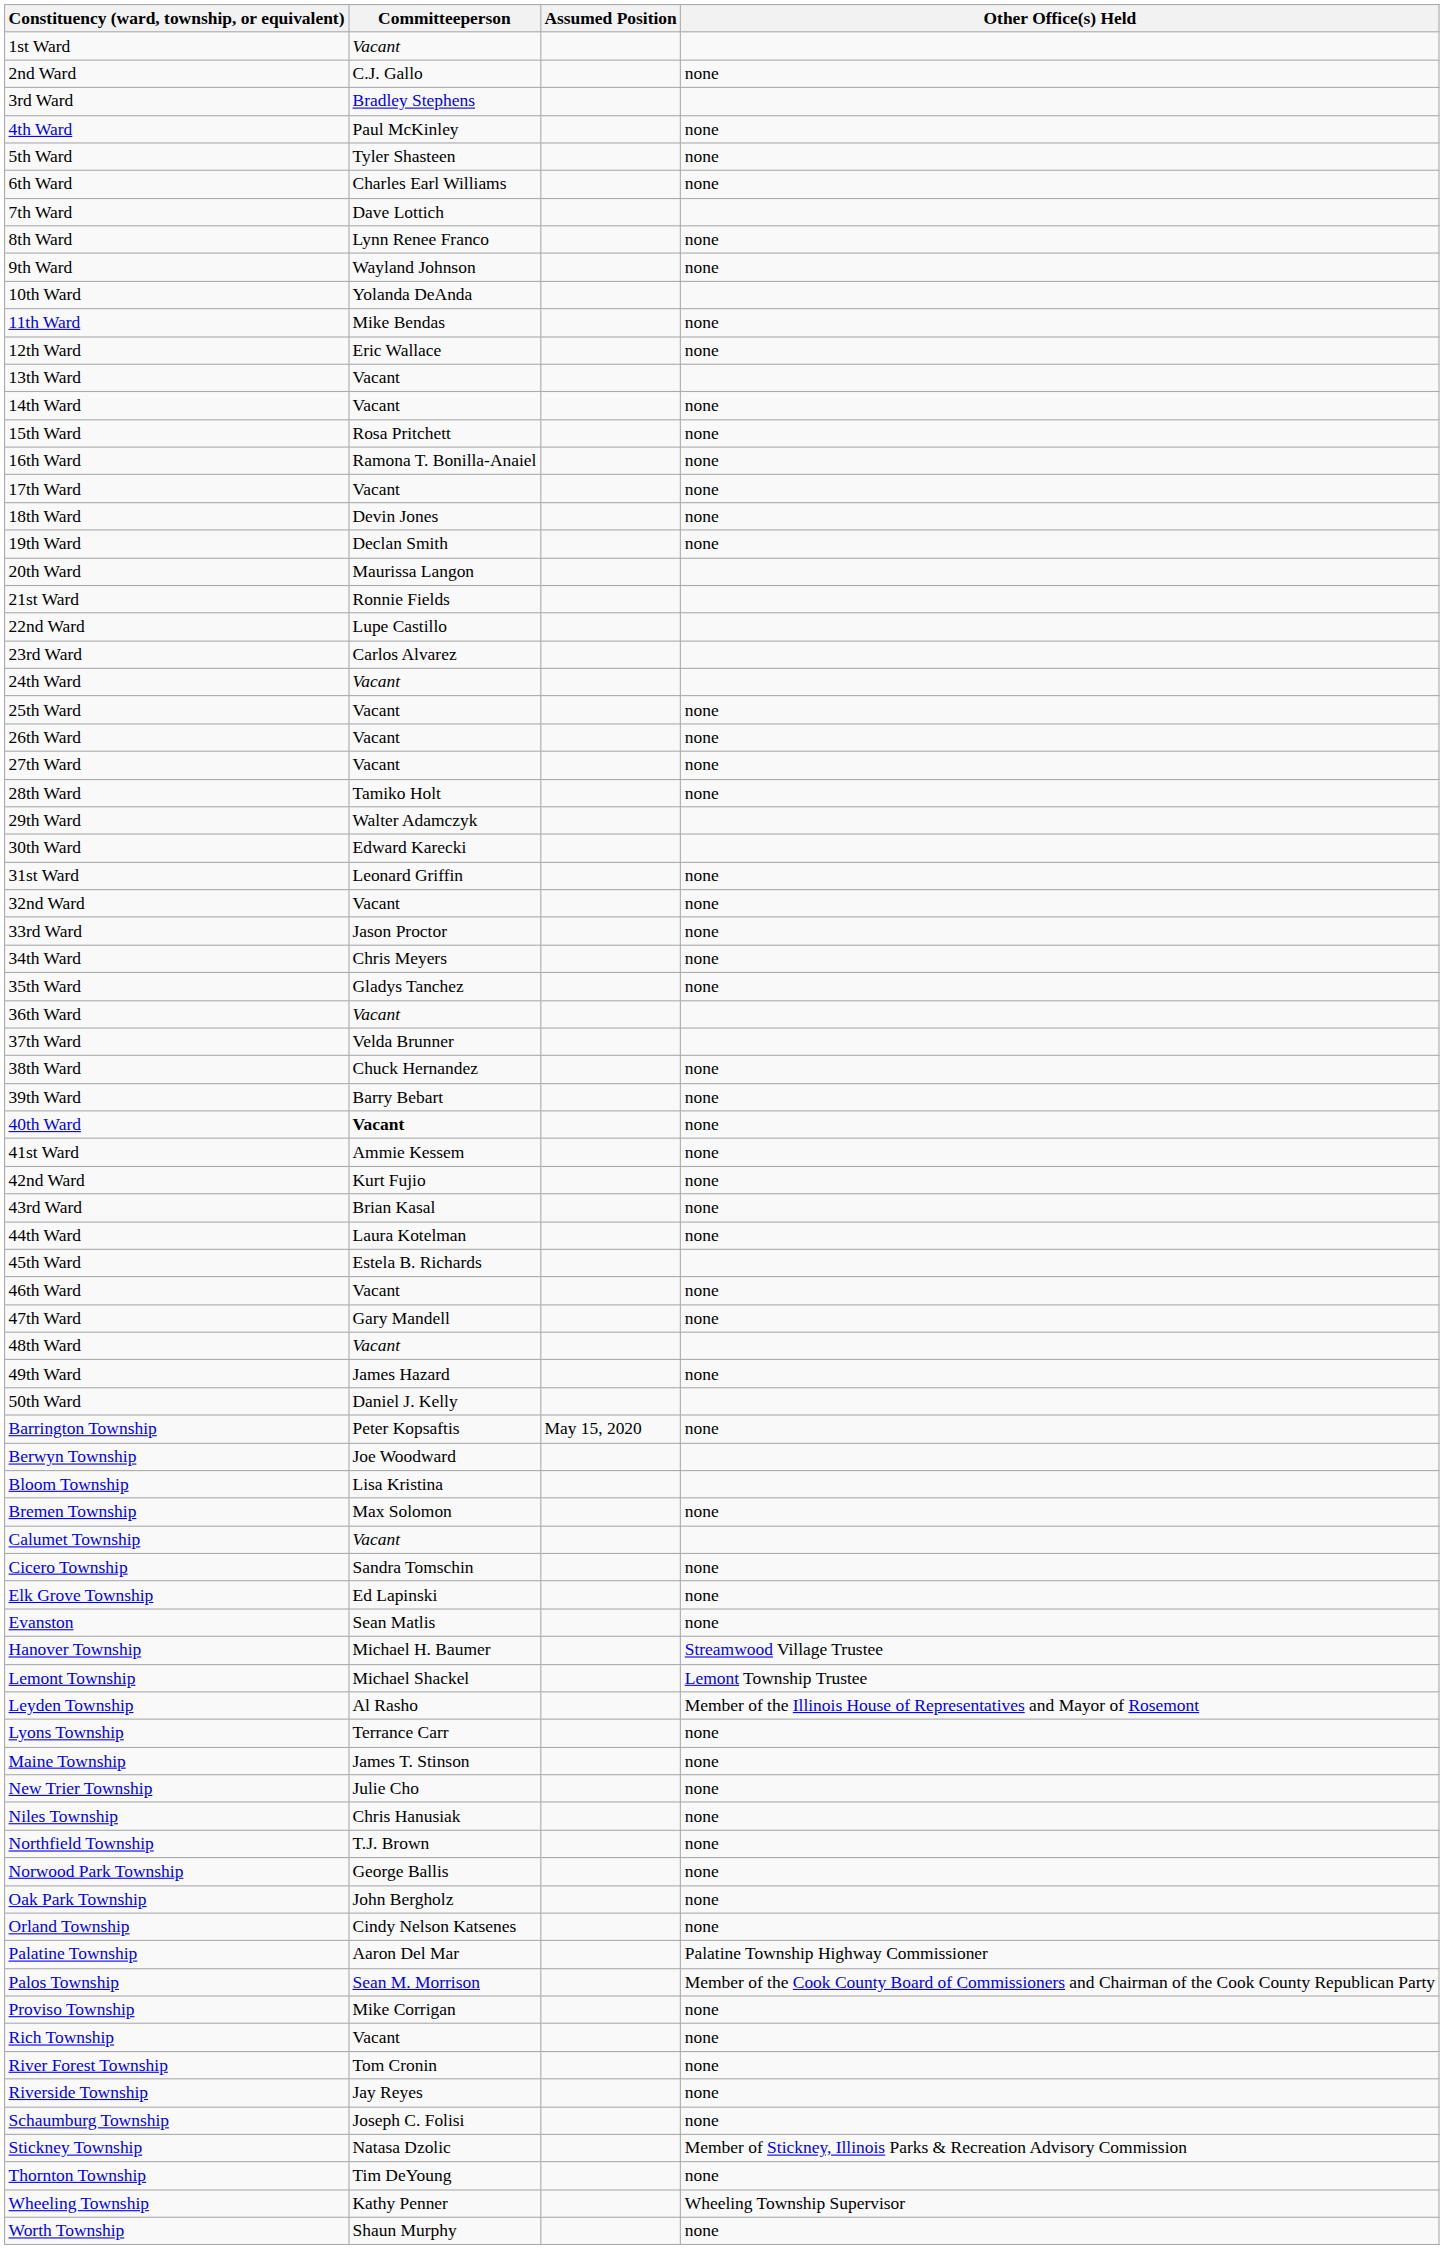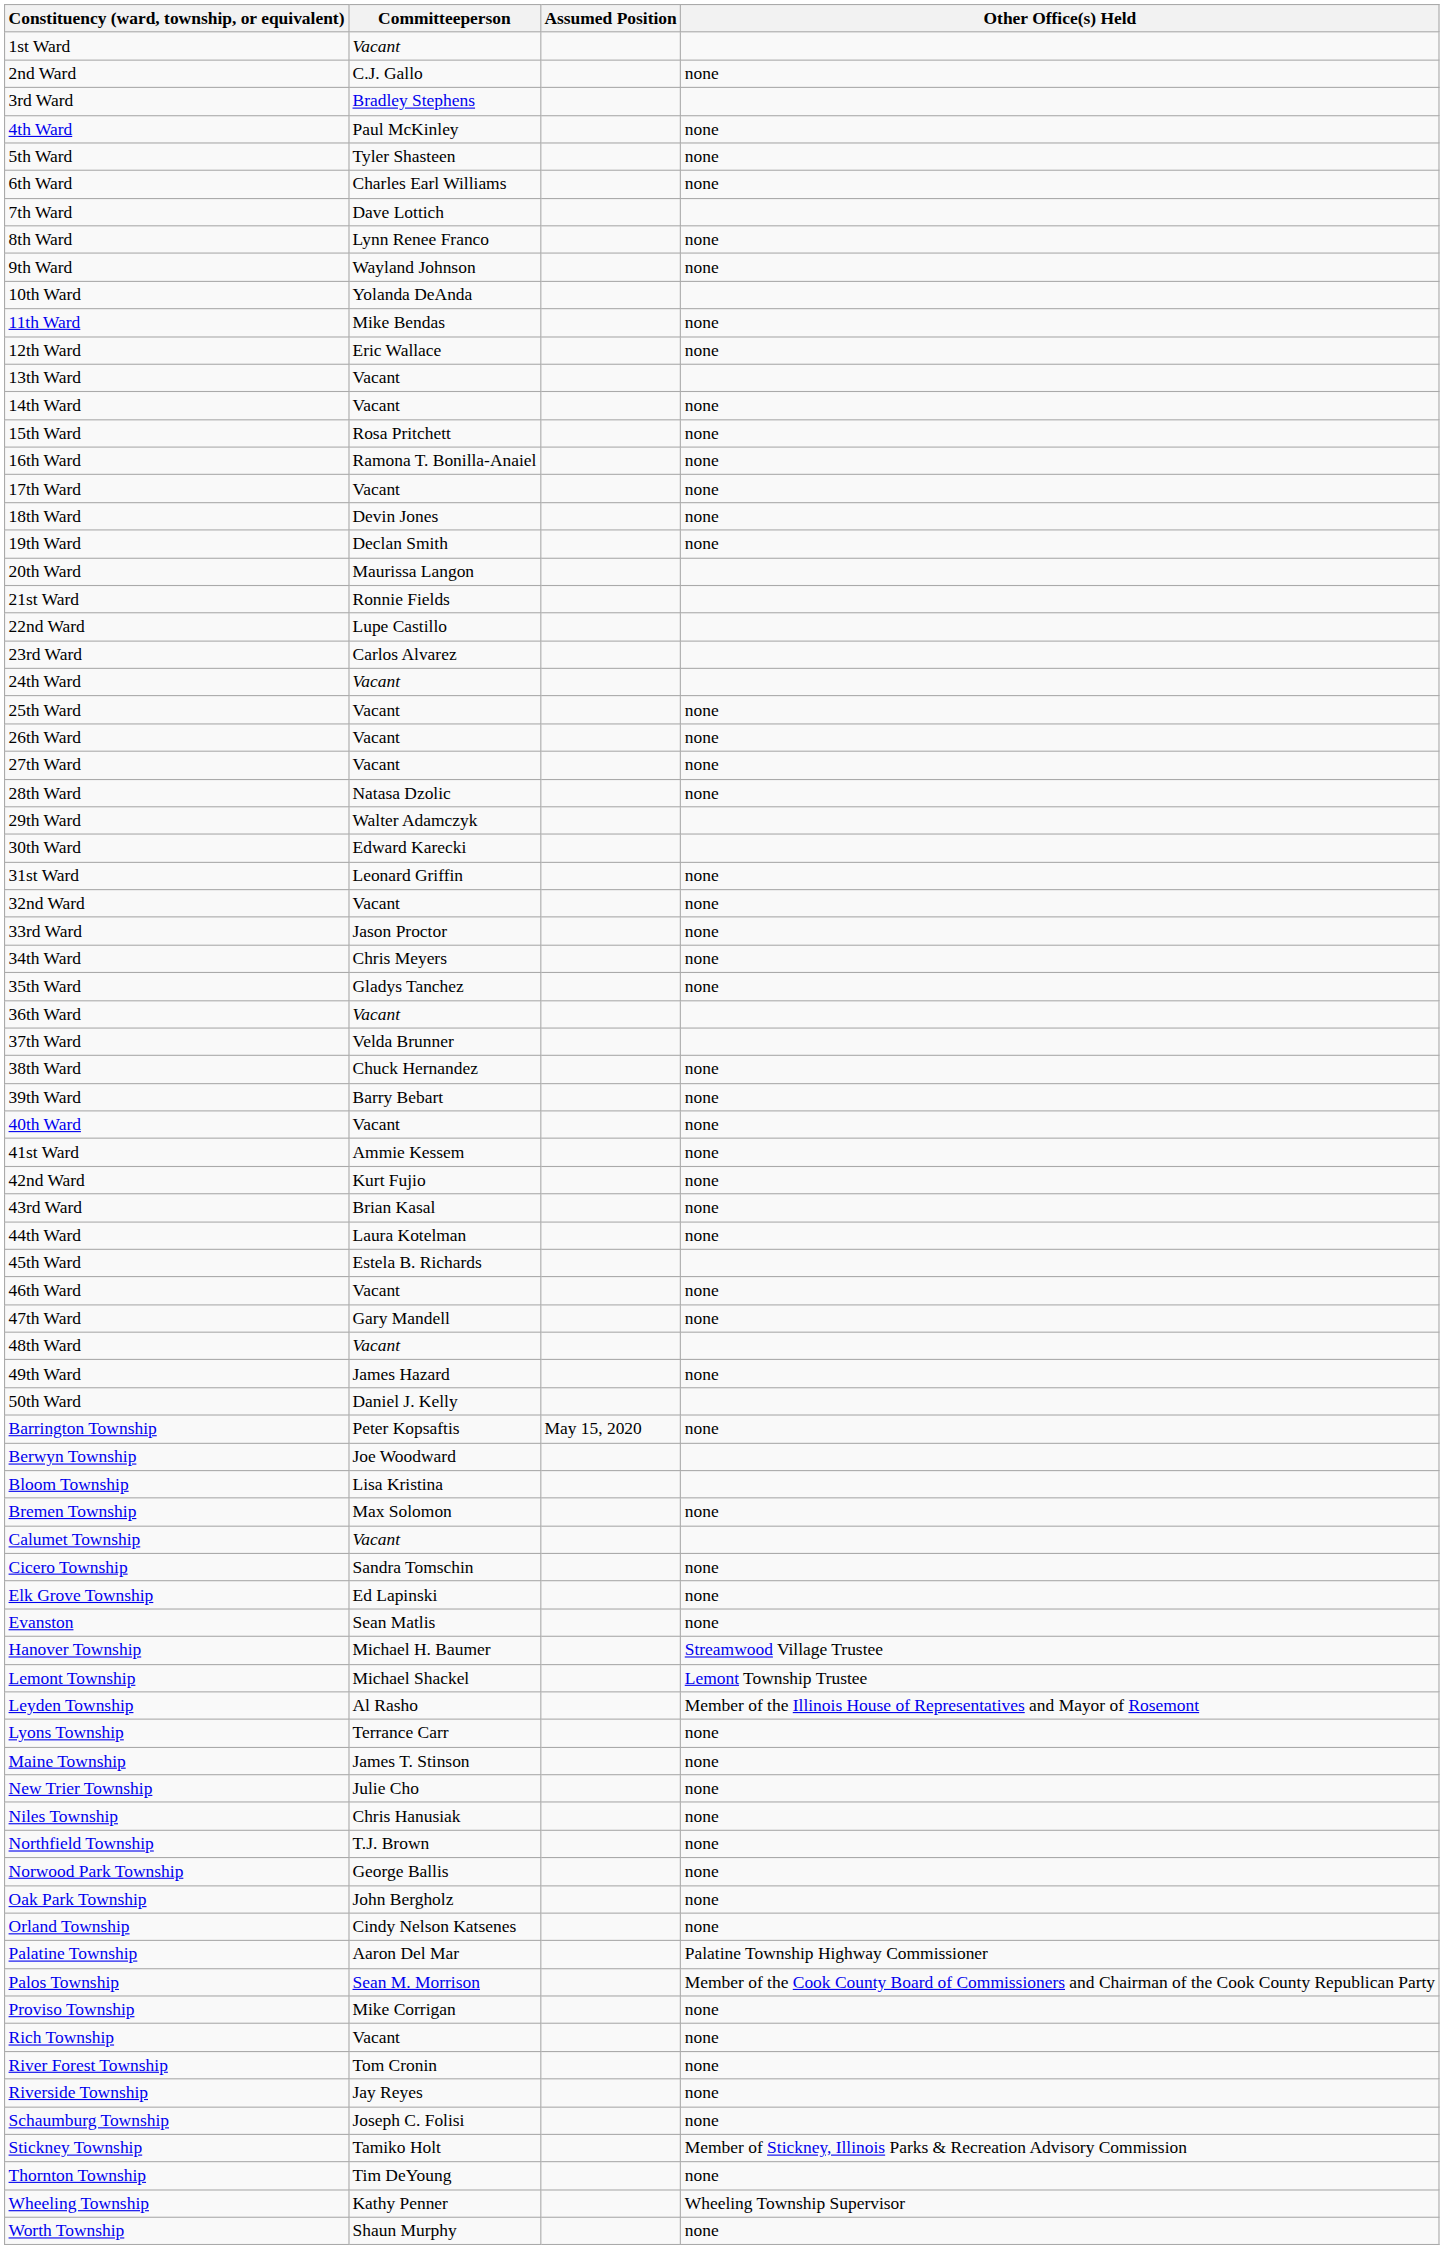28th Ward | Committeeperson: Tamiko Holt -> Natasa Dzolic
40th Ward | Committeeperson: bold -> normal
Stickney Township | Committeeperson: Natasa Dzolic -> Tamiko Holt
